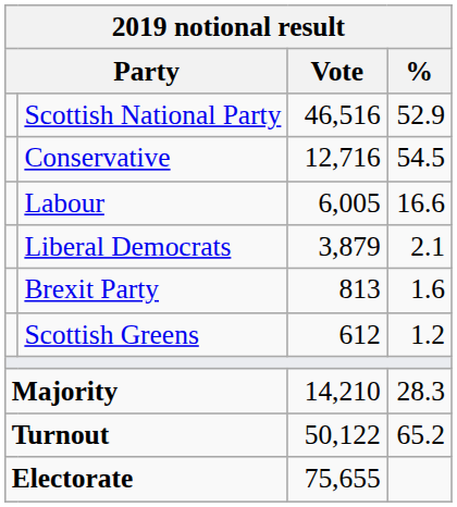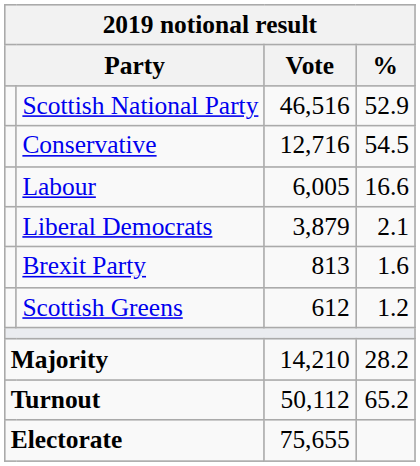Majority | %: 28.3 -> 28.2
Turnout | Vote: 50,122 -> 50,112
